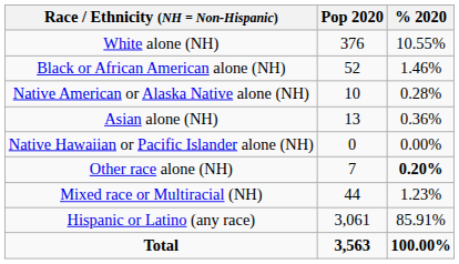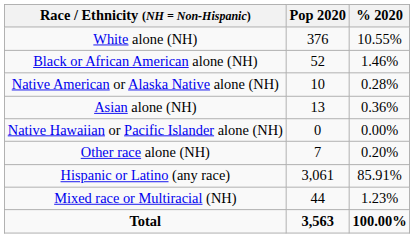Other race alone (NH) | % 2020: bold -> normal
rows swapped: Mixed race or Multiracial (NH) <-> Hispanic or Latino (any race)
